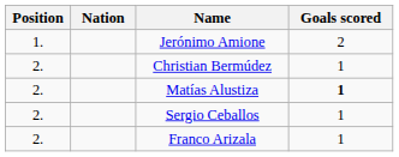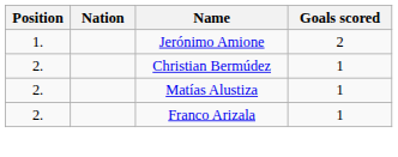Matías Alustiza | Goals scored: bold -> normal
- row: 2. | Sergio Ceballos | 1
